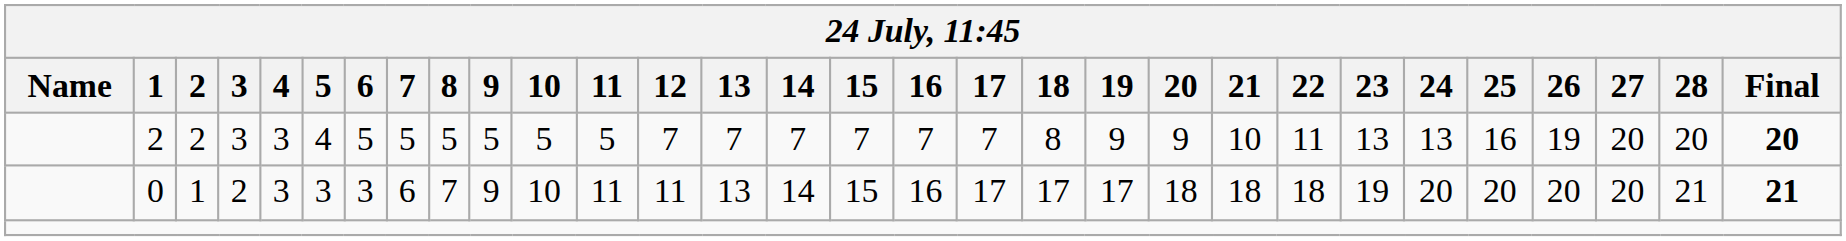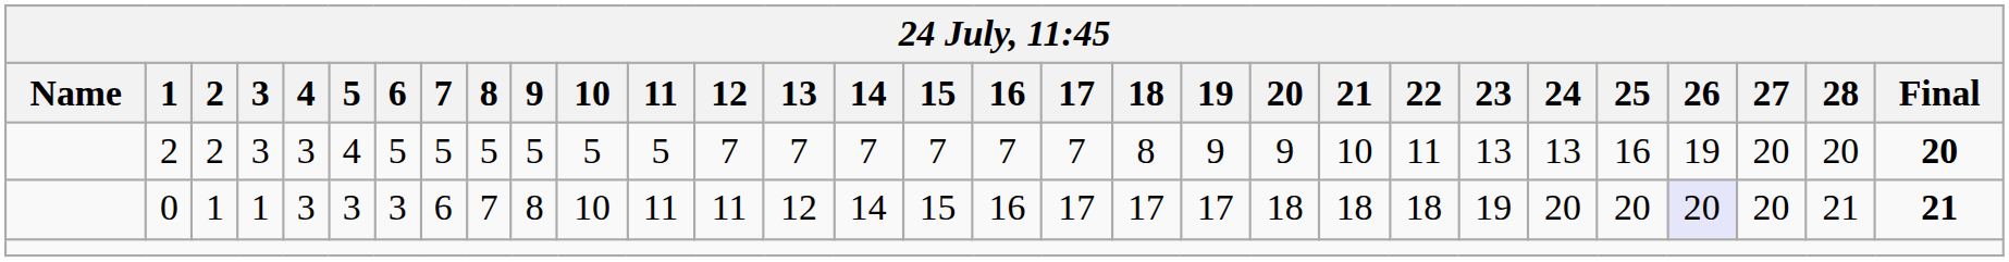0 | 3: 2 -> 1
0 | 9: 9 -> 8
0 | 13: 13 -> 12
0 | 26: no background -> lavender background
